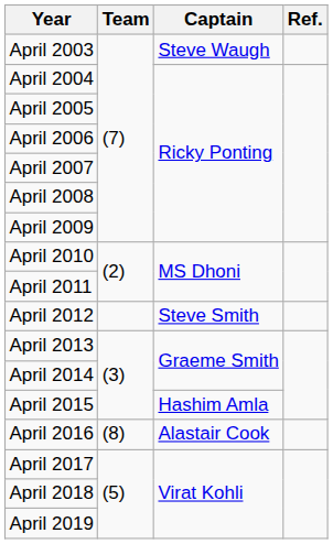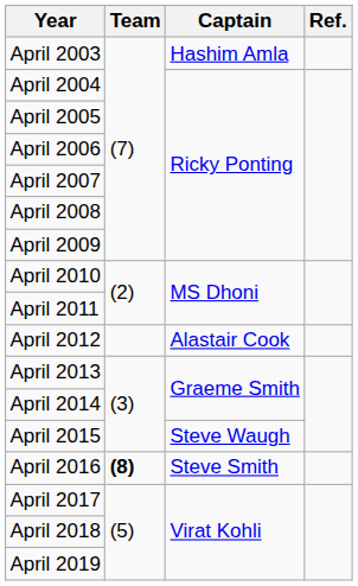April 2003 | Captain: Steve Waugh -> Hashim Amla
April 2012 | Captain: Steve Smith -> Alastair Cook
April 2015 | Captain: Hashim Amla -> Steve Waugh
April 2016 | Team: normal -> bold
April 2016 | Captain: Alastair Cook -> Steve Smith
